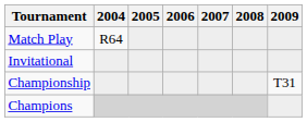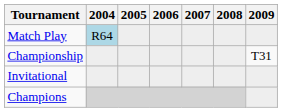Match Play | 2004: no background -> lightblue background
rows swapped: Championship <-> Invitational
